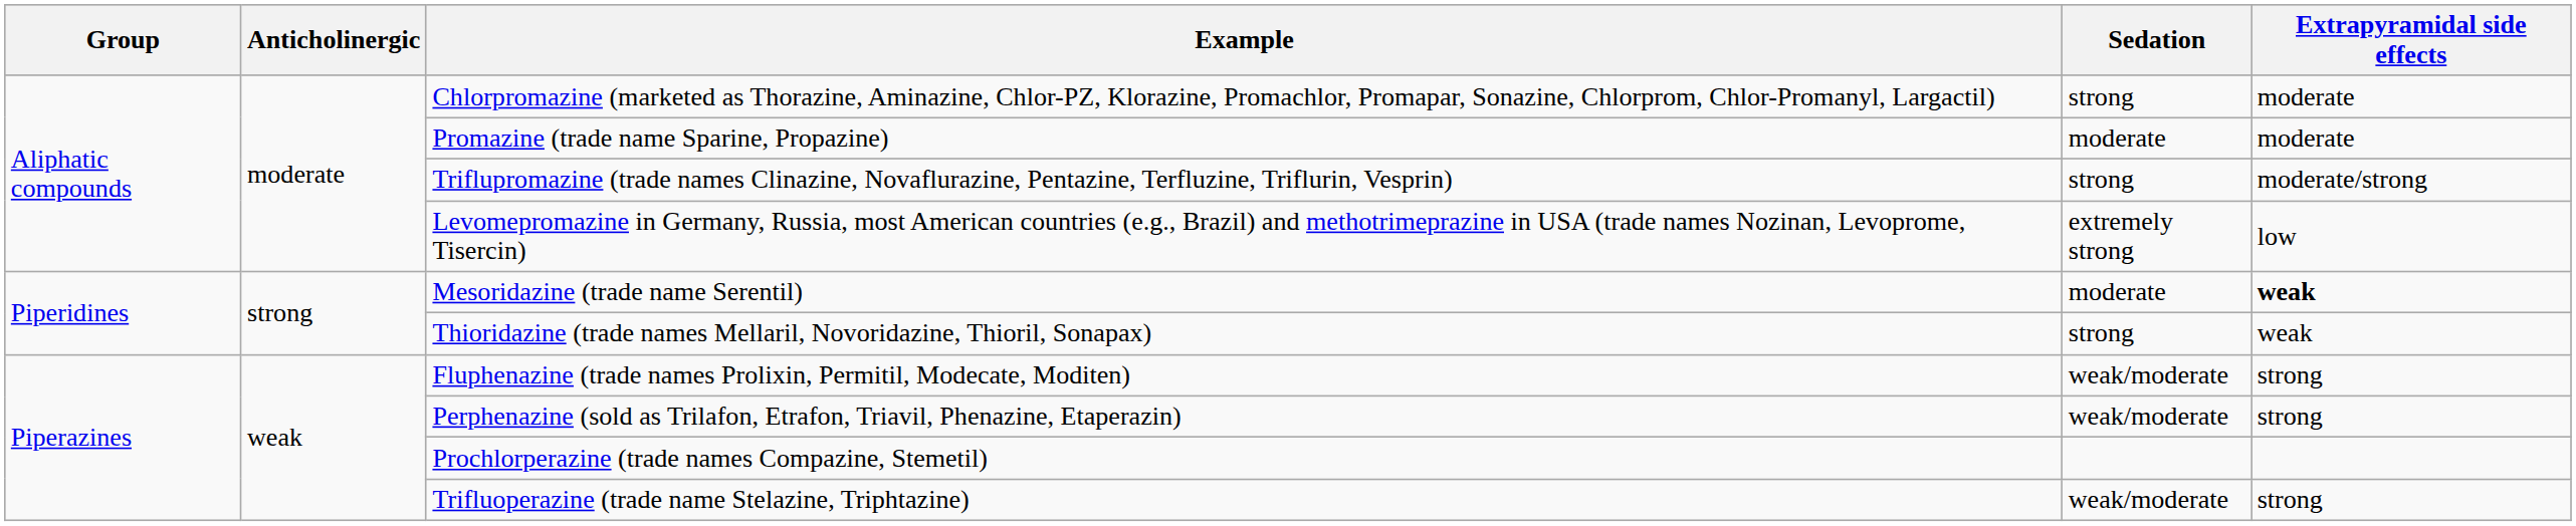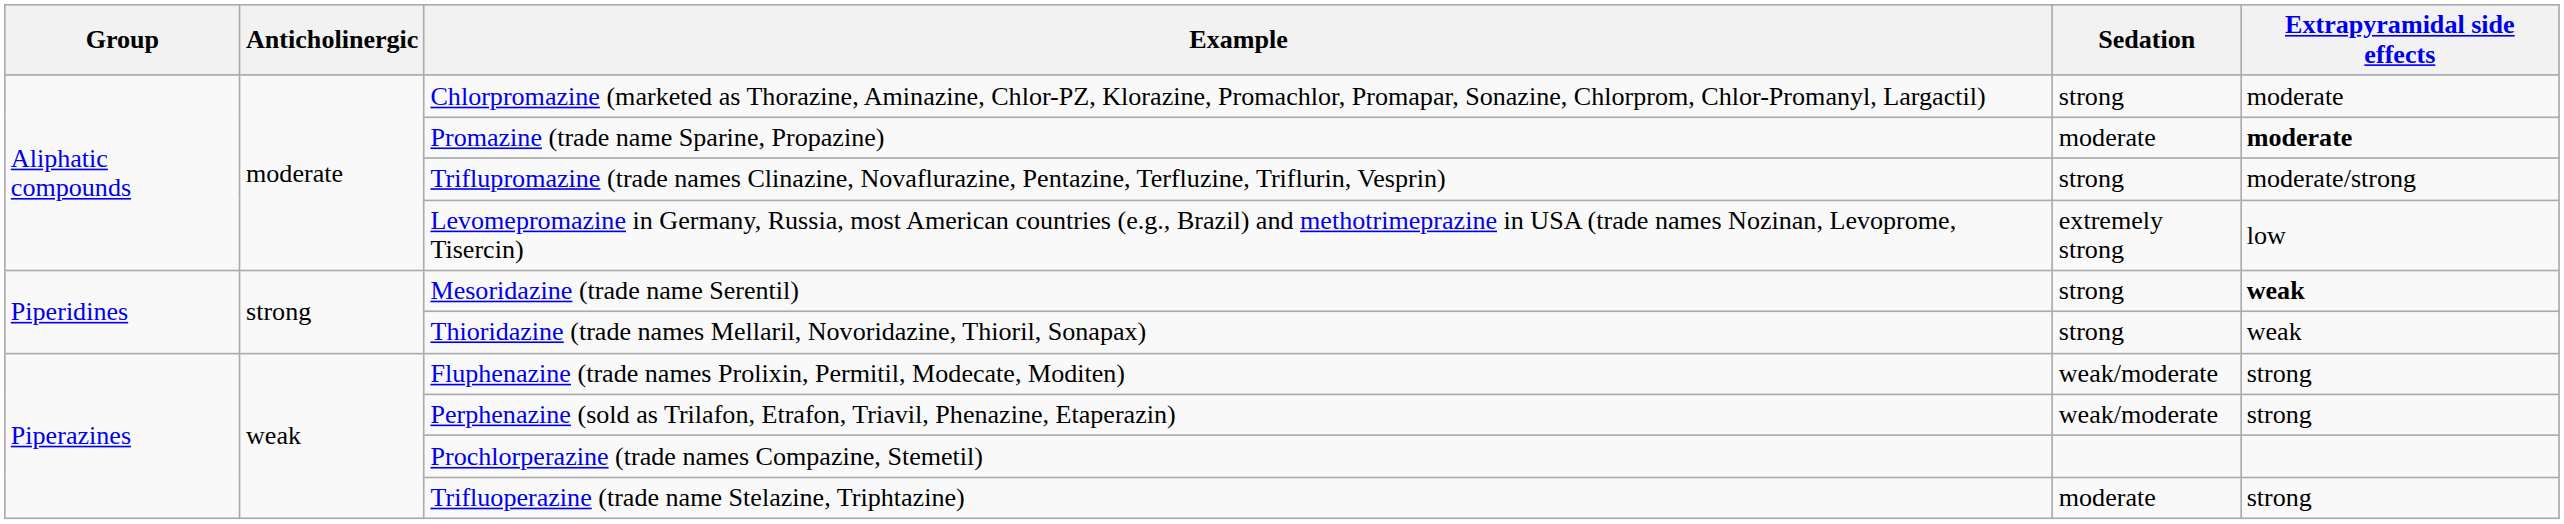Promazine (trade name Sparine, Propazine) | Extrapyramidal side effects: normal -> bold
Mesoridazine (trade name Serentil) | Sedation: moderate -> strong
Trifluoperazine (trade name Stelazine, Triphtazine) | Sedation: weak/moderate -> moderate
